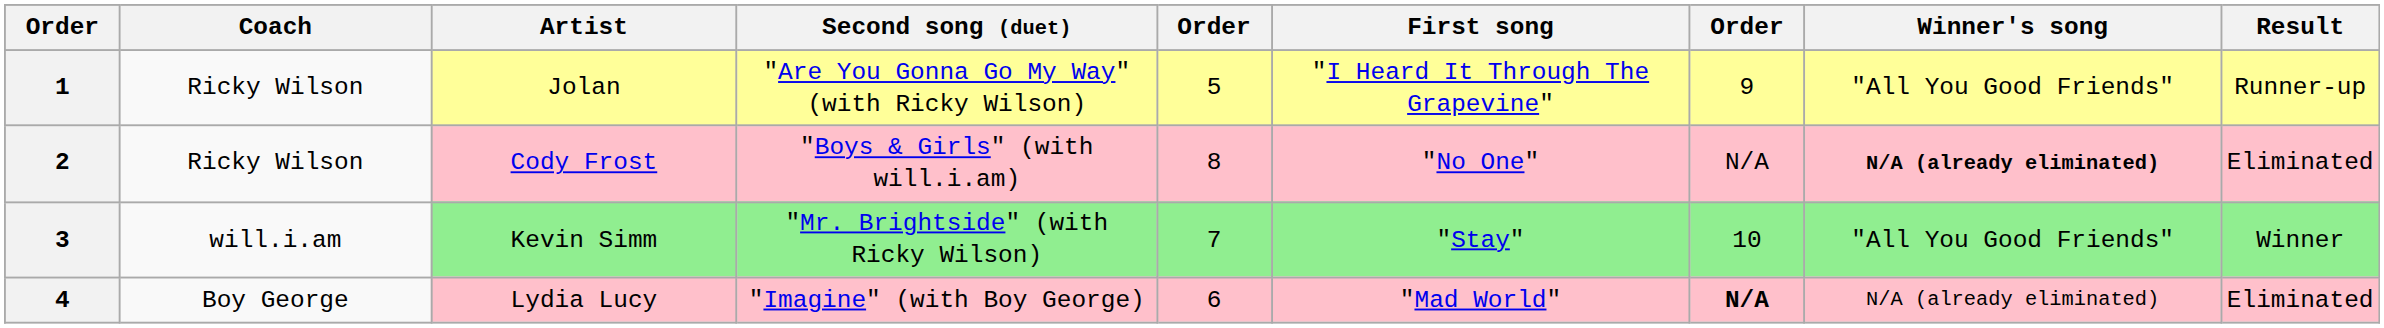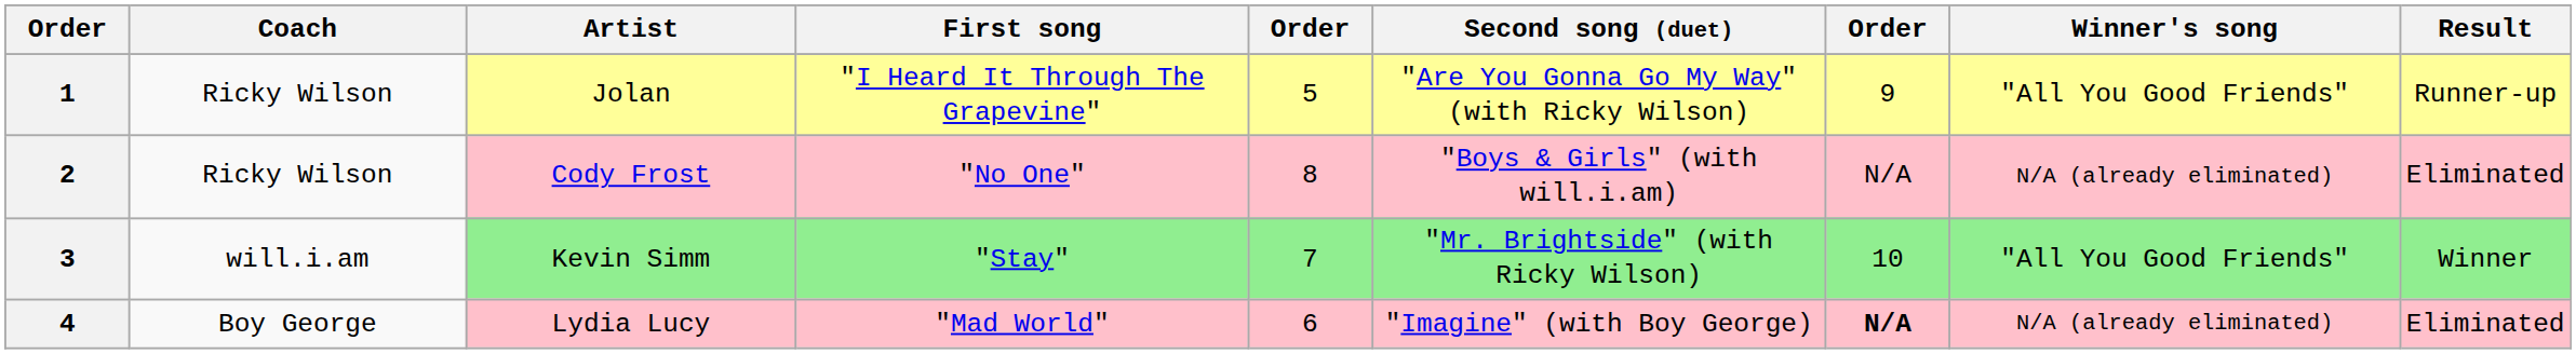columns swapped: First song <-> Second song (duet)
2 | Winner's song: bold -> normal
